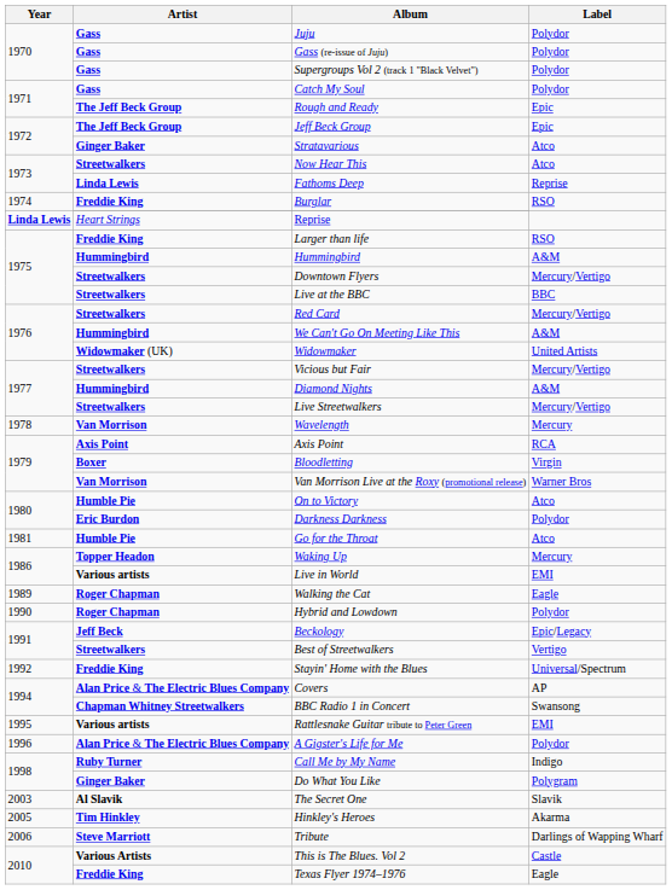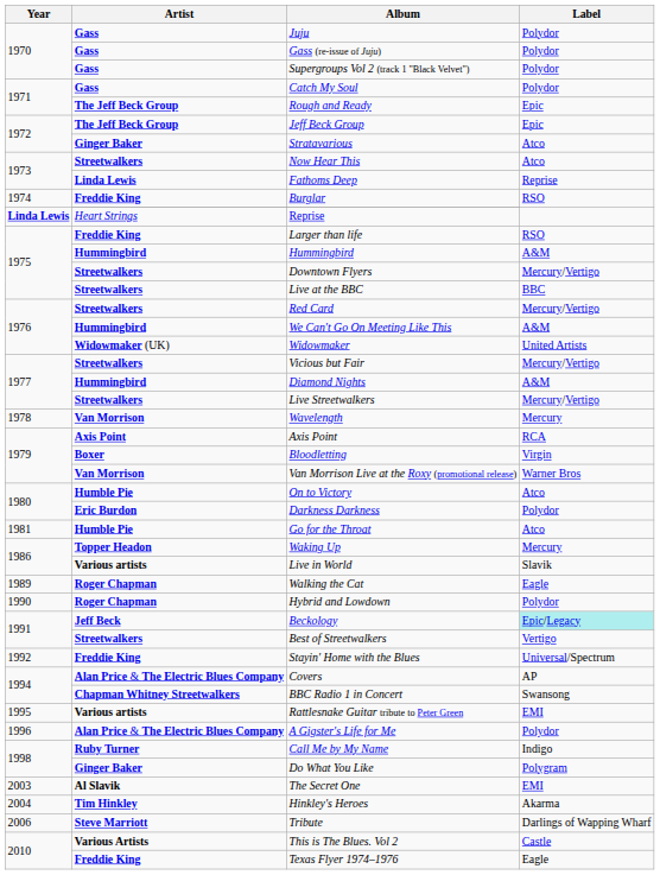Live in World | Label: EMI -> Slavik
Beckology | Label: no background -> paleturquoise background
The Secret One | Label: Slavik -> EMI
Hinkley's Heroes | Year: 2005 -> 2004
